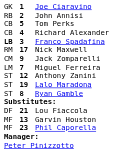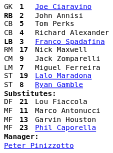John Annisi | column 1: normal -> bold
- row: ST | 12 | Anthony Zanini
+ row: MF | 11 | Marco Antonucci
